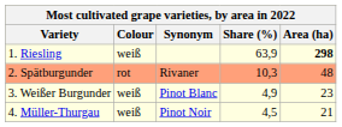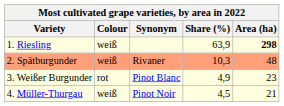2. Spätburgunder | Colour: rot -> weiß
3. Weißer Burgunder | Colour: weiß -> rot
